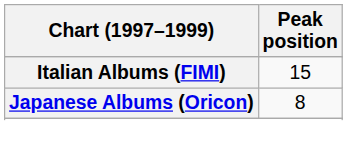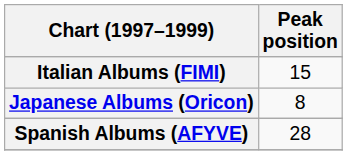+ row: Spanish Albums (AFYVE) | 28
